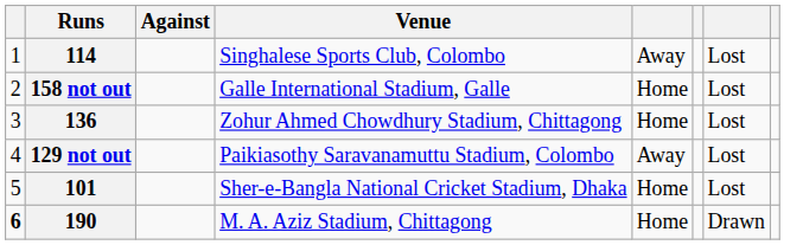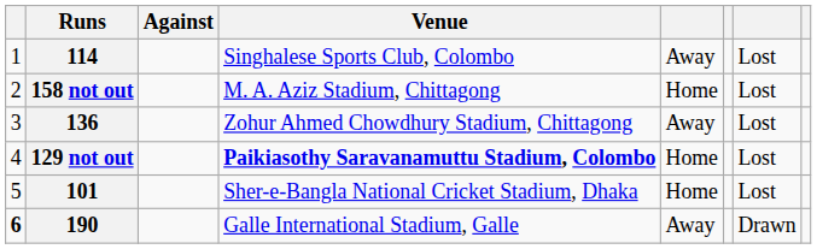158 not out | Venue: Galle International Stadium, Galle -> M. A. Aziz Stadium, Chittagong
136 | column 5: Home -> Away
129 not out | Venue: normal -> bold
129 not out | column 5: Away -> Home
190 | Venue: M. A. Aziz Stadium, Chittagong -> Galle International Stadium, Galle
190 | column 5: Home -> Away
